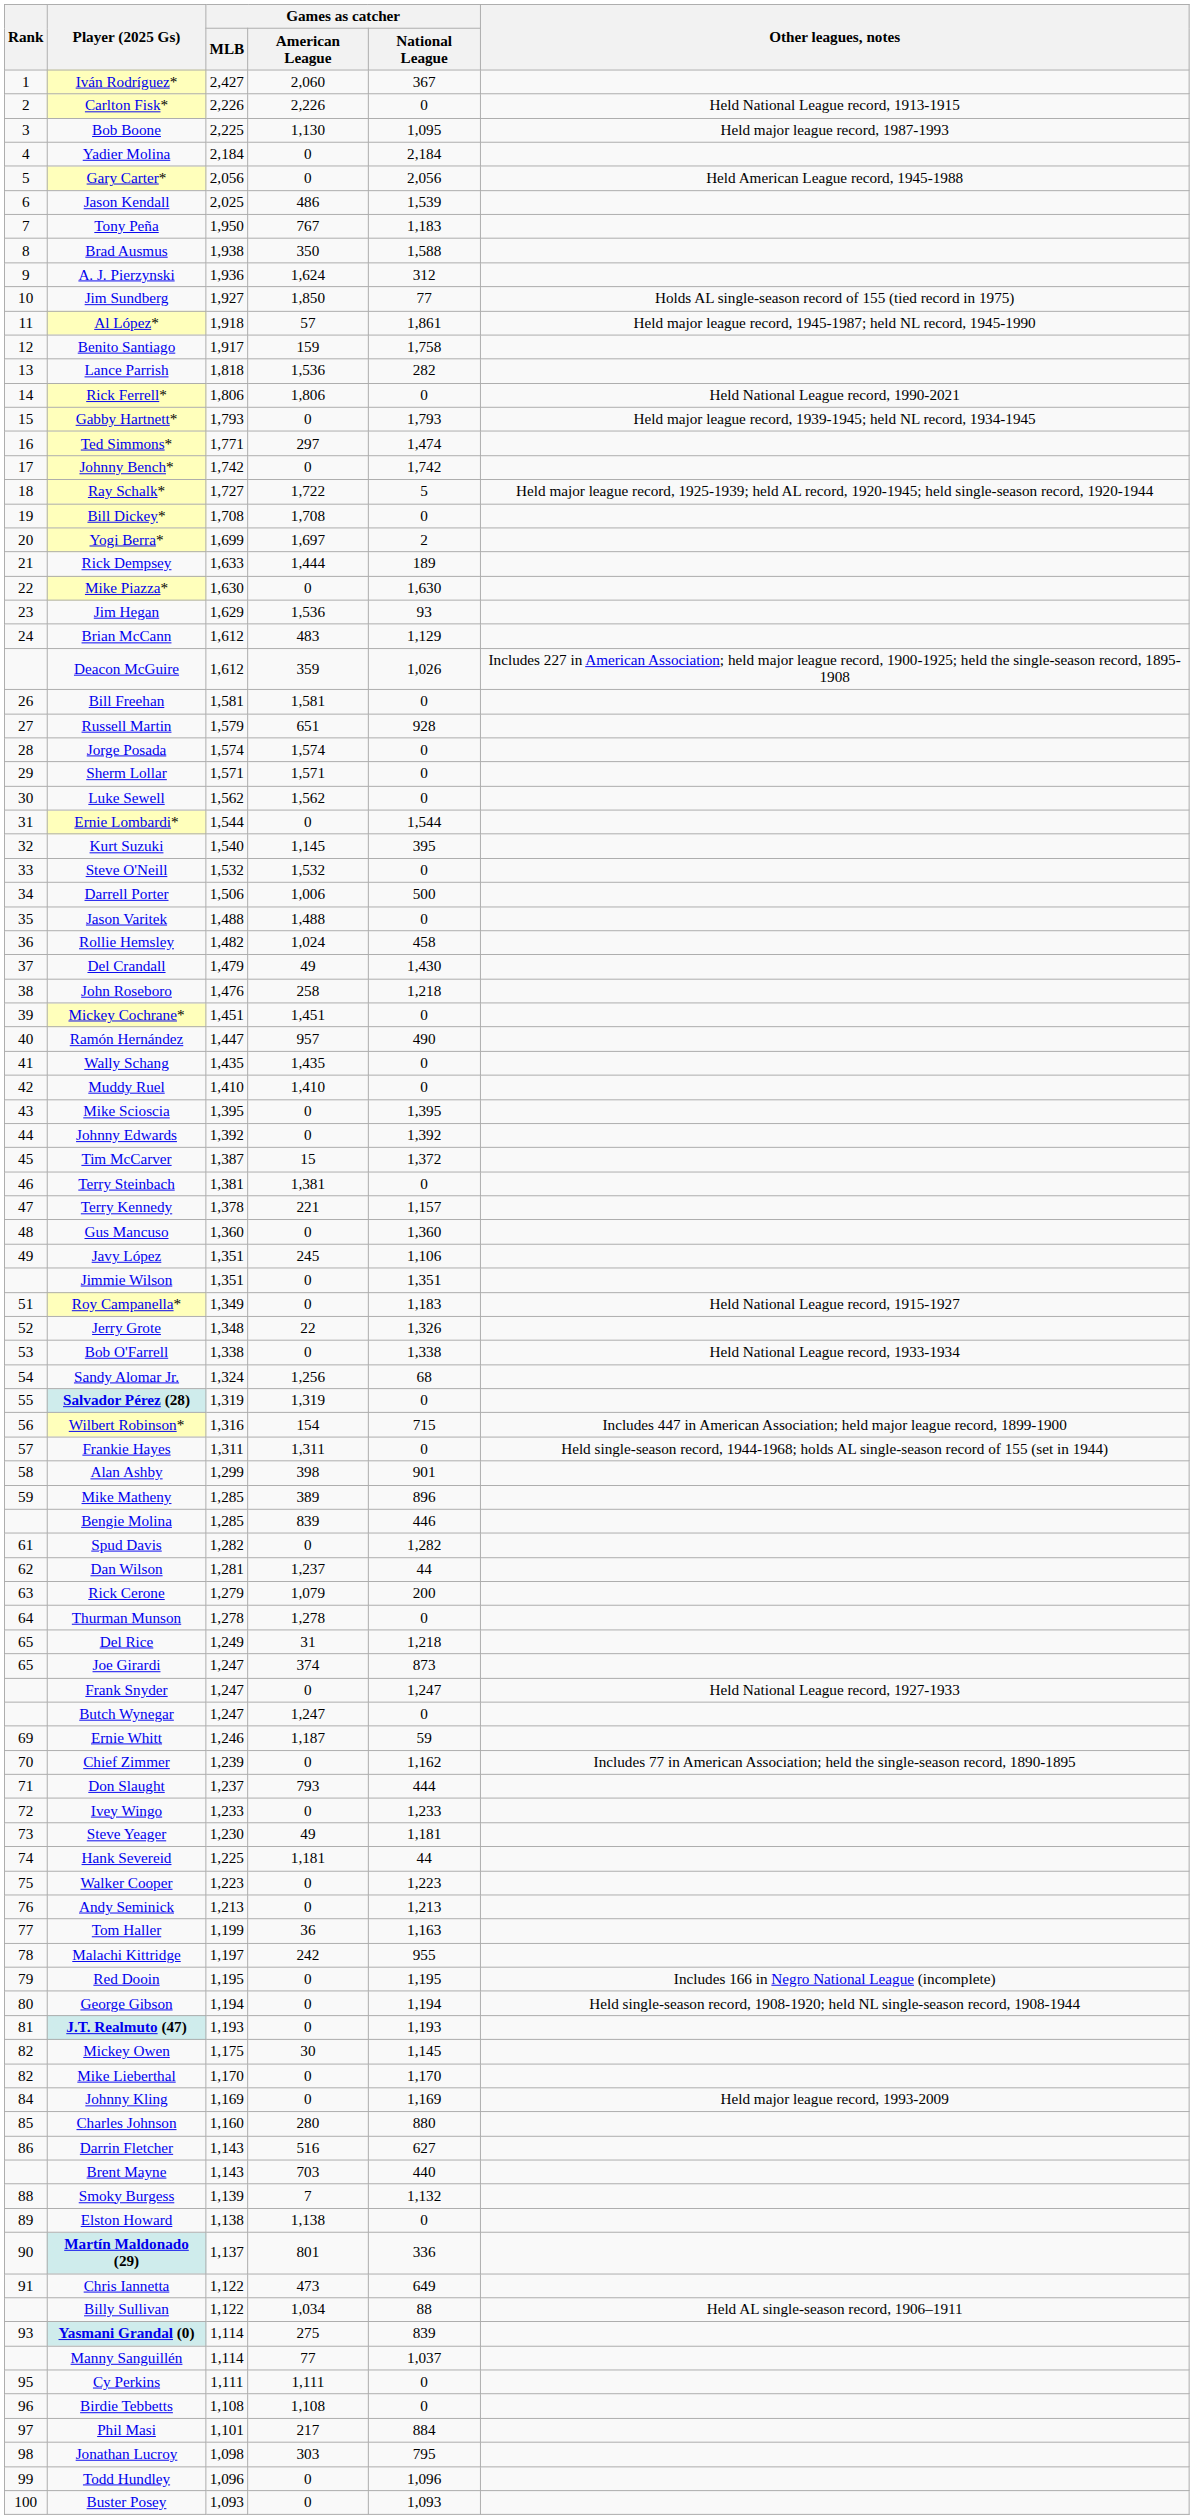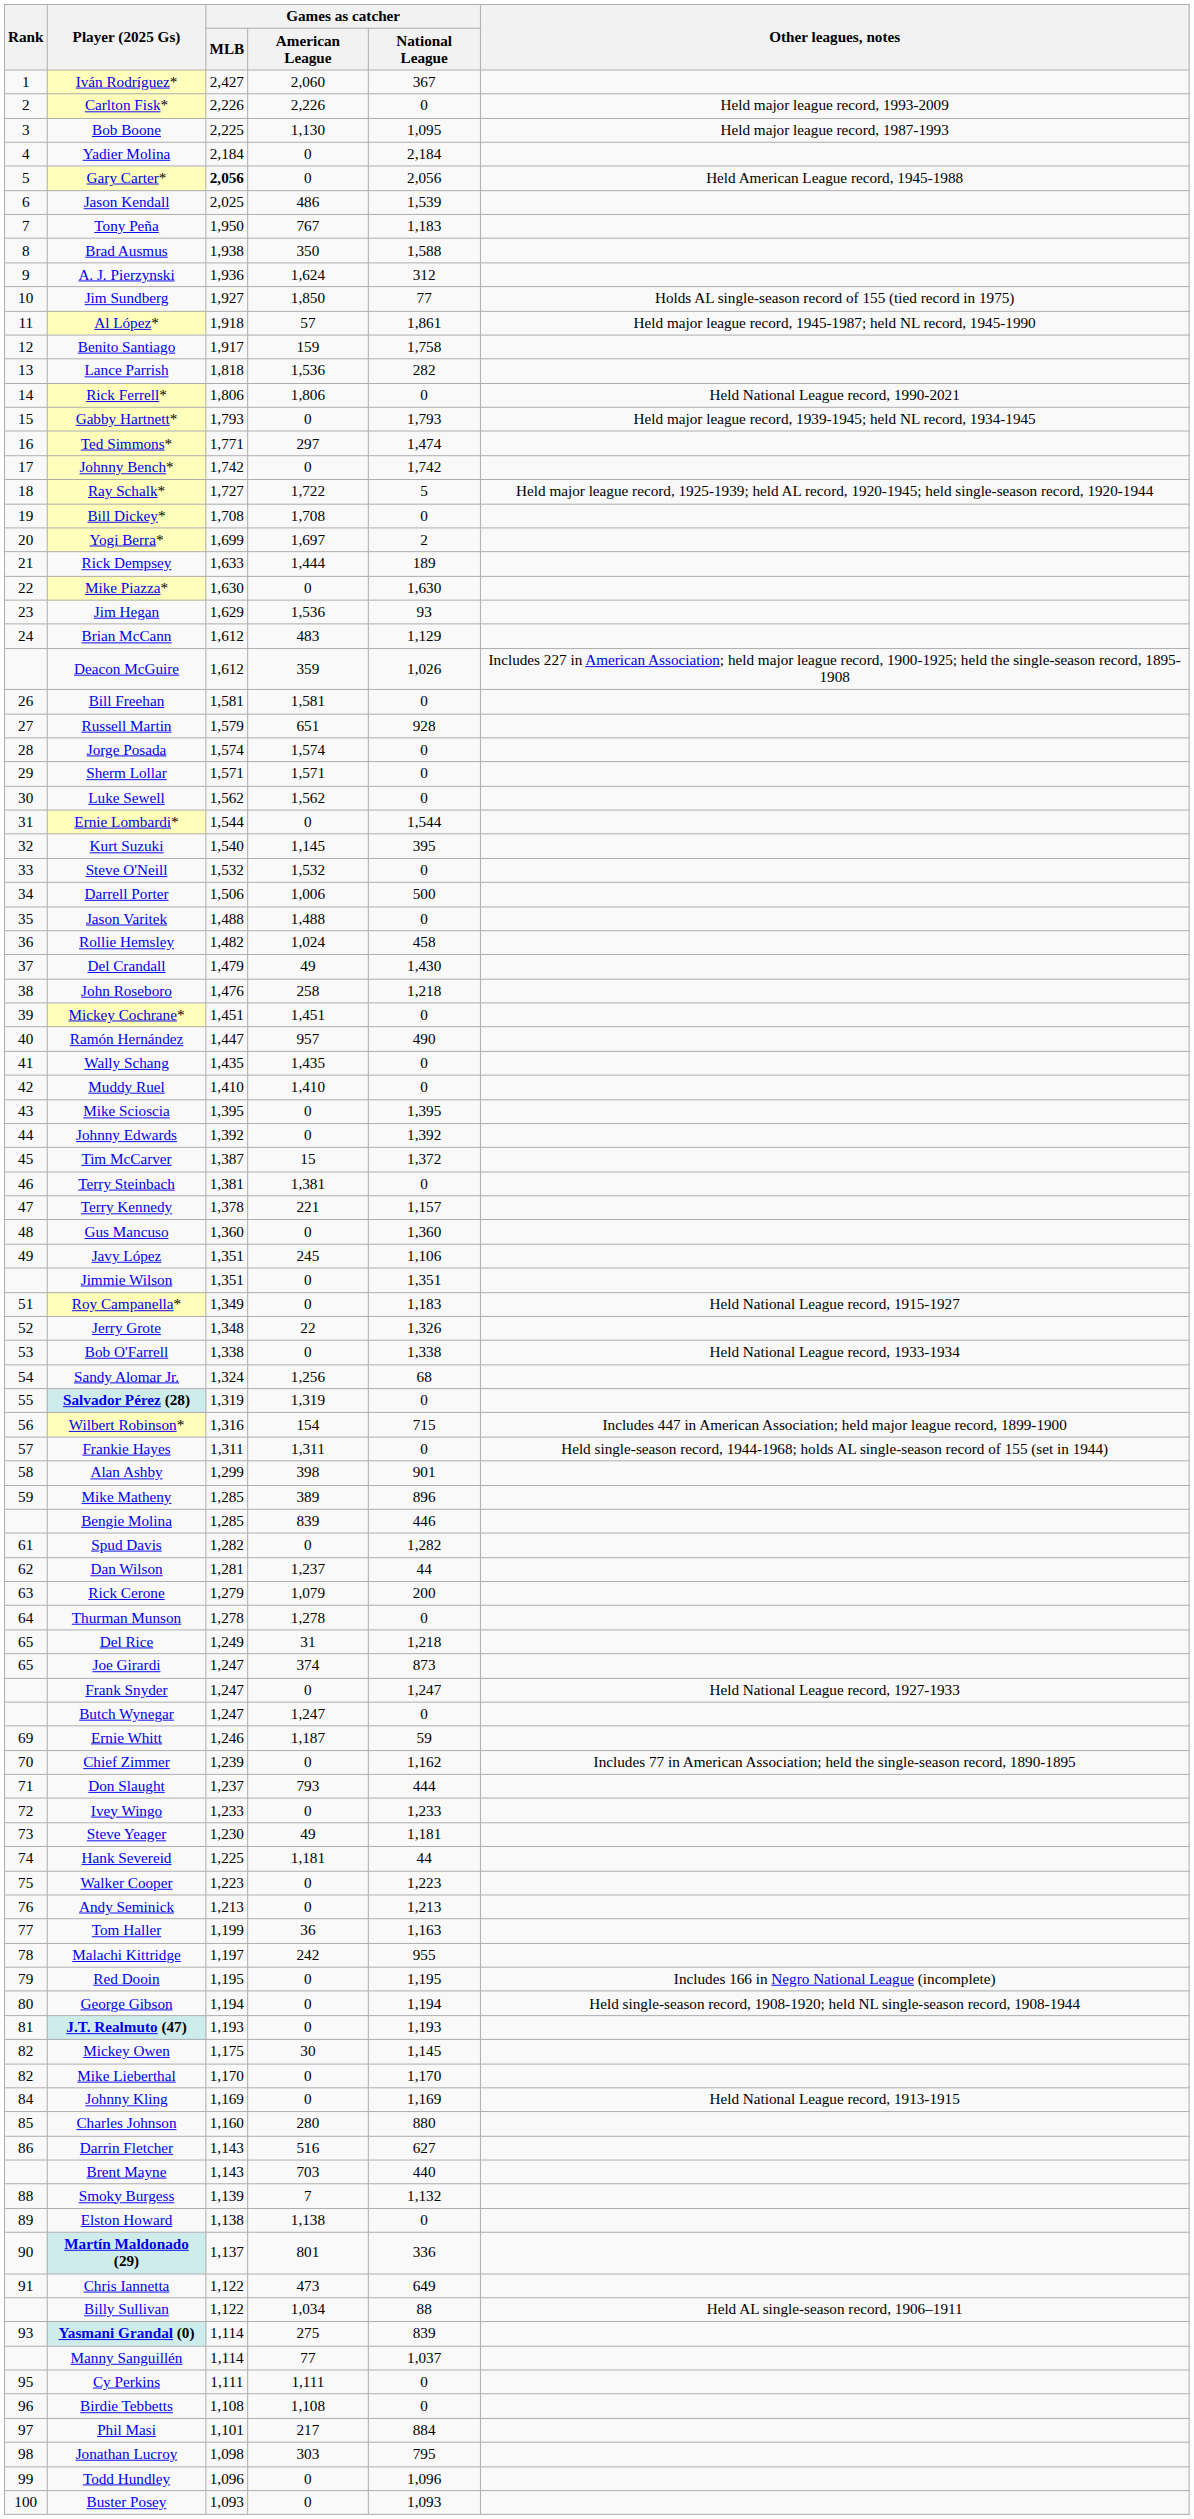Carlton Fisk* | Other leagues, notes: Held National League record, 1913-1915 -> Held major league record, 1993-2009
Gary Carter* | Games as catcher / MLB: normal -> bold
Johnny Kling | Other leagues, notes: Held major league record, 1993-2009 -> Held National League record, 1913-1915
